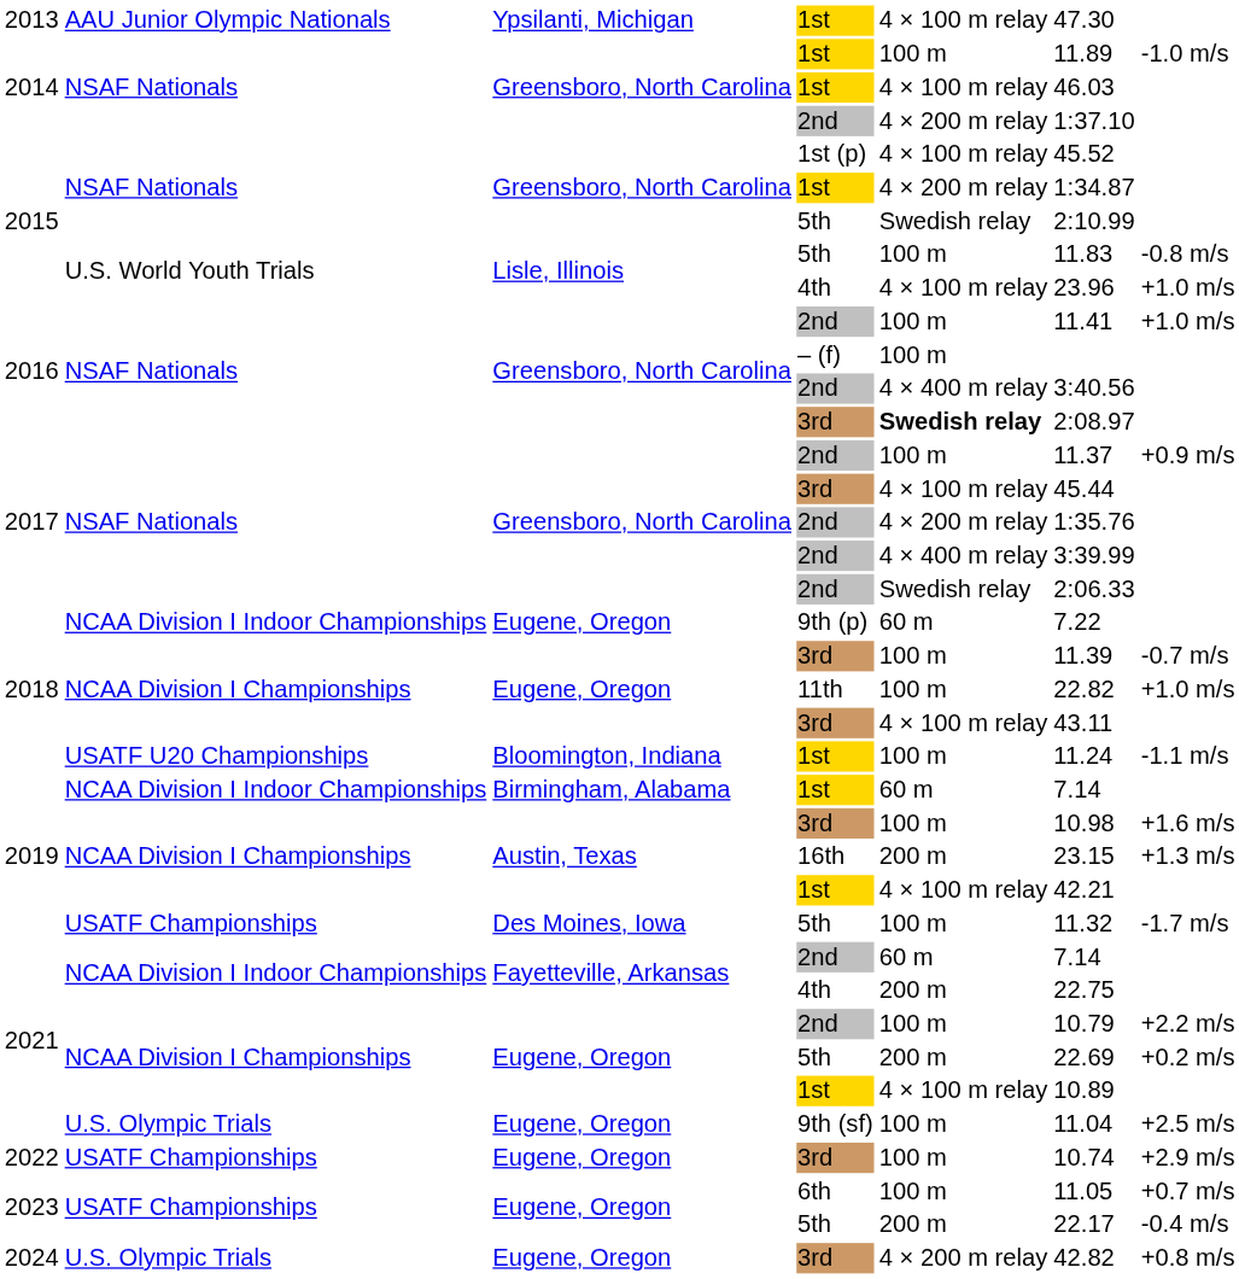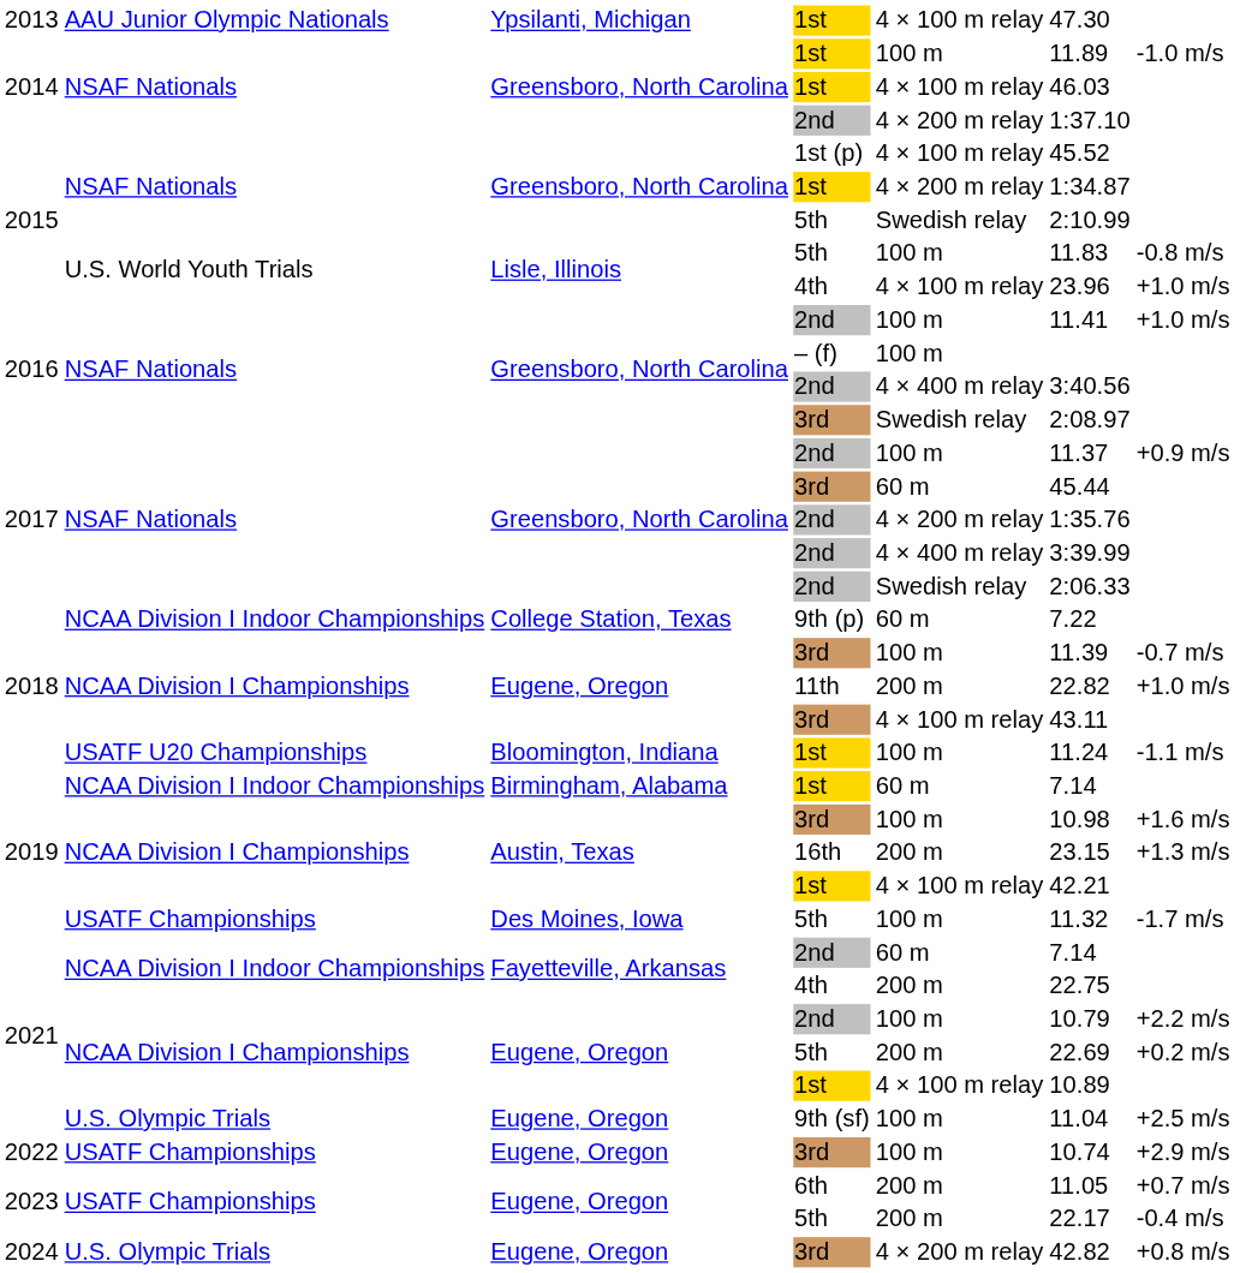2016 / 3rd | column 5: bold -> normal
2017 / 3rd | column 5: 4 × 100 m relay -> 60 m
9th (p) | column 3: Eugene, Oregon -> College Station, Texas
11th | column 5: 100 m -> 200 m
6th | column 5: 100 m -> 200 m
